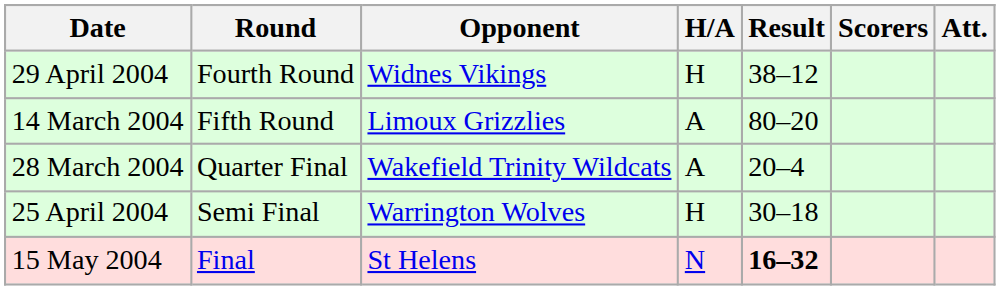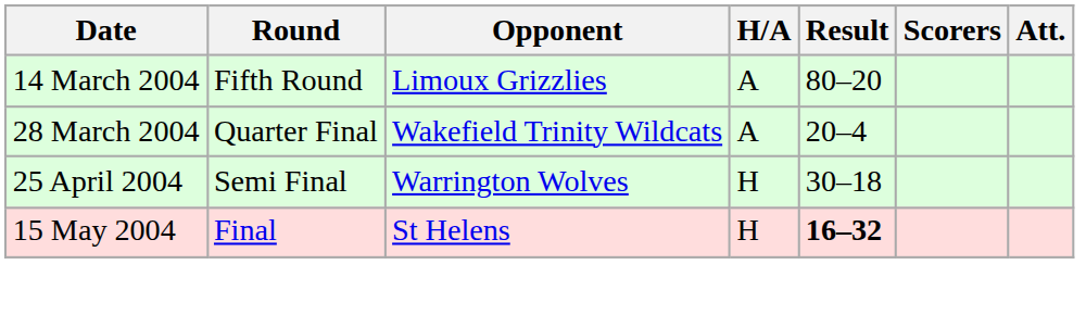- row: 29 April 2004 | Fourth Round | Widnes Vikings | H | 38–12
15 May 2004 | H/A: N -> H
